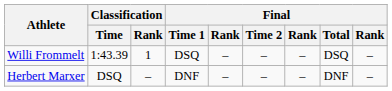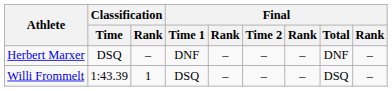rows swapped: Herbert Marxer <-> Willi Frommelt
